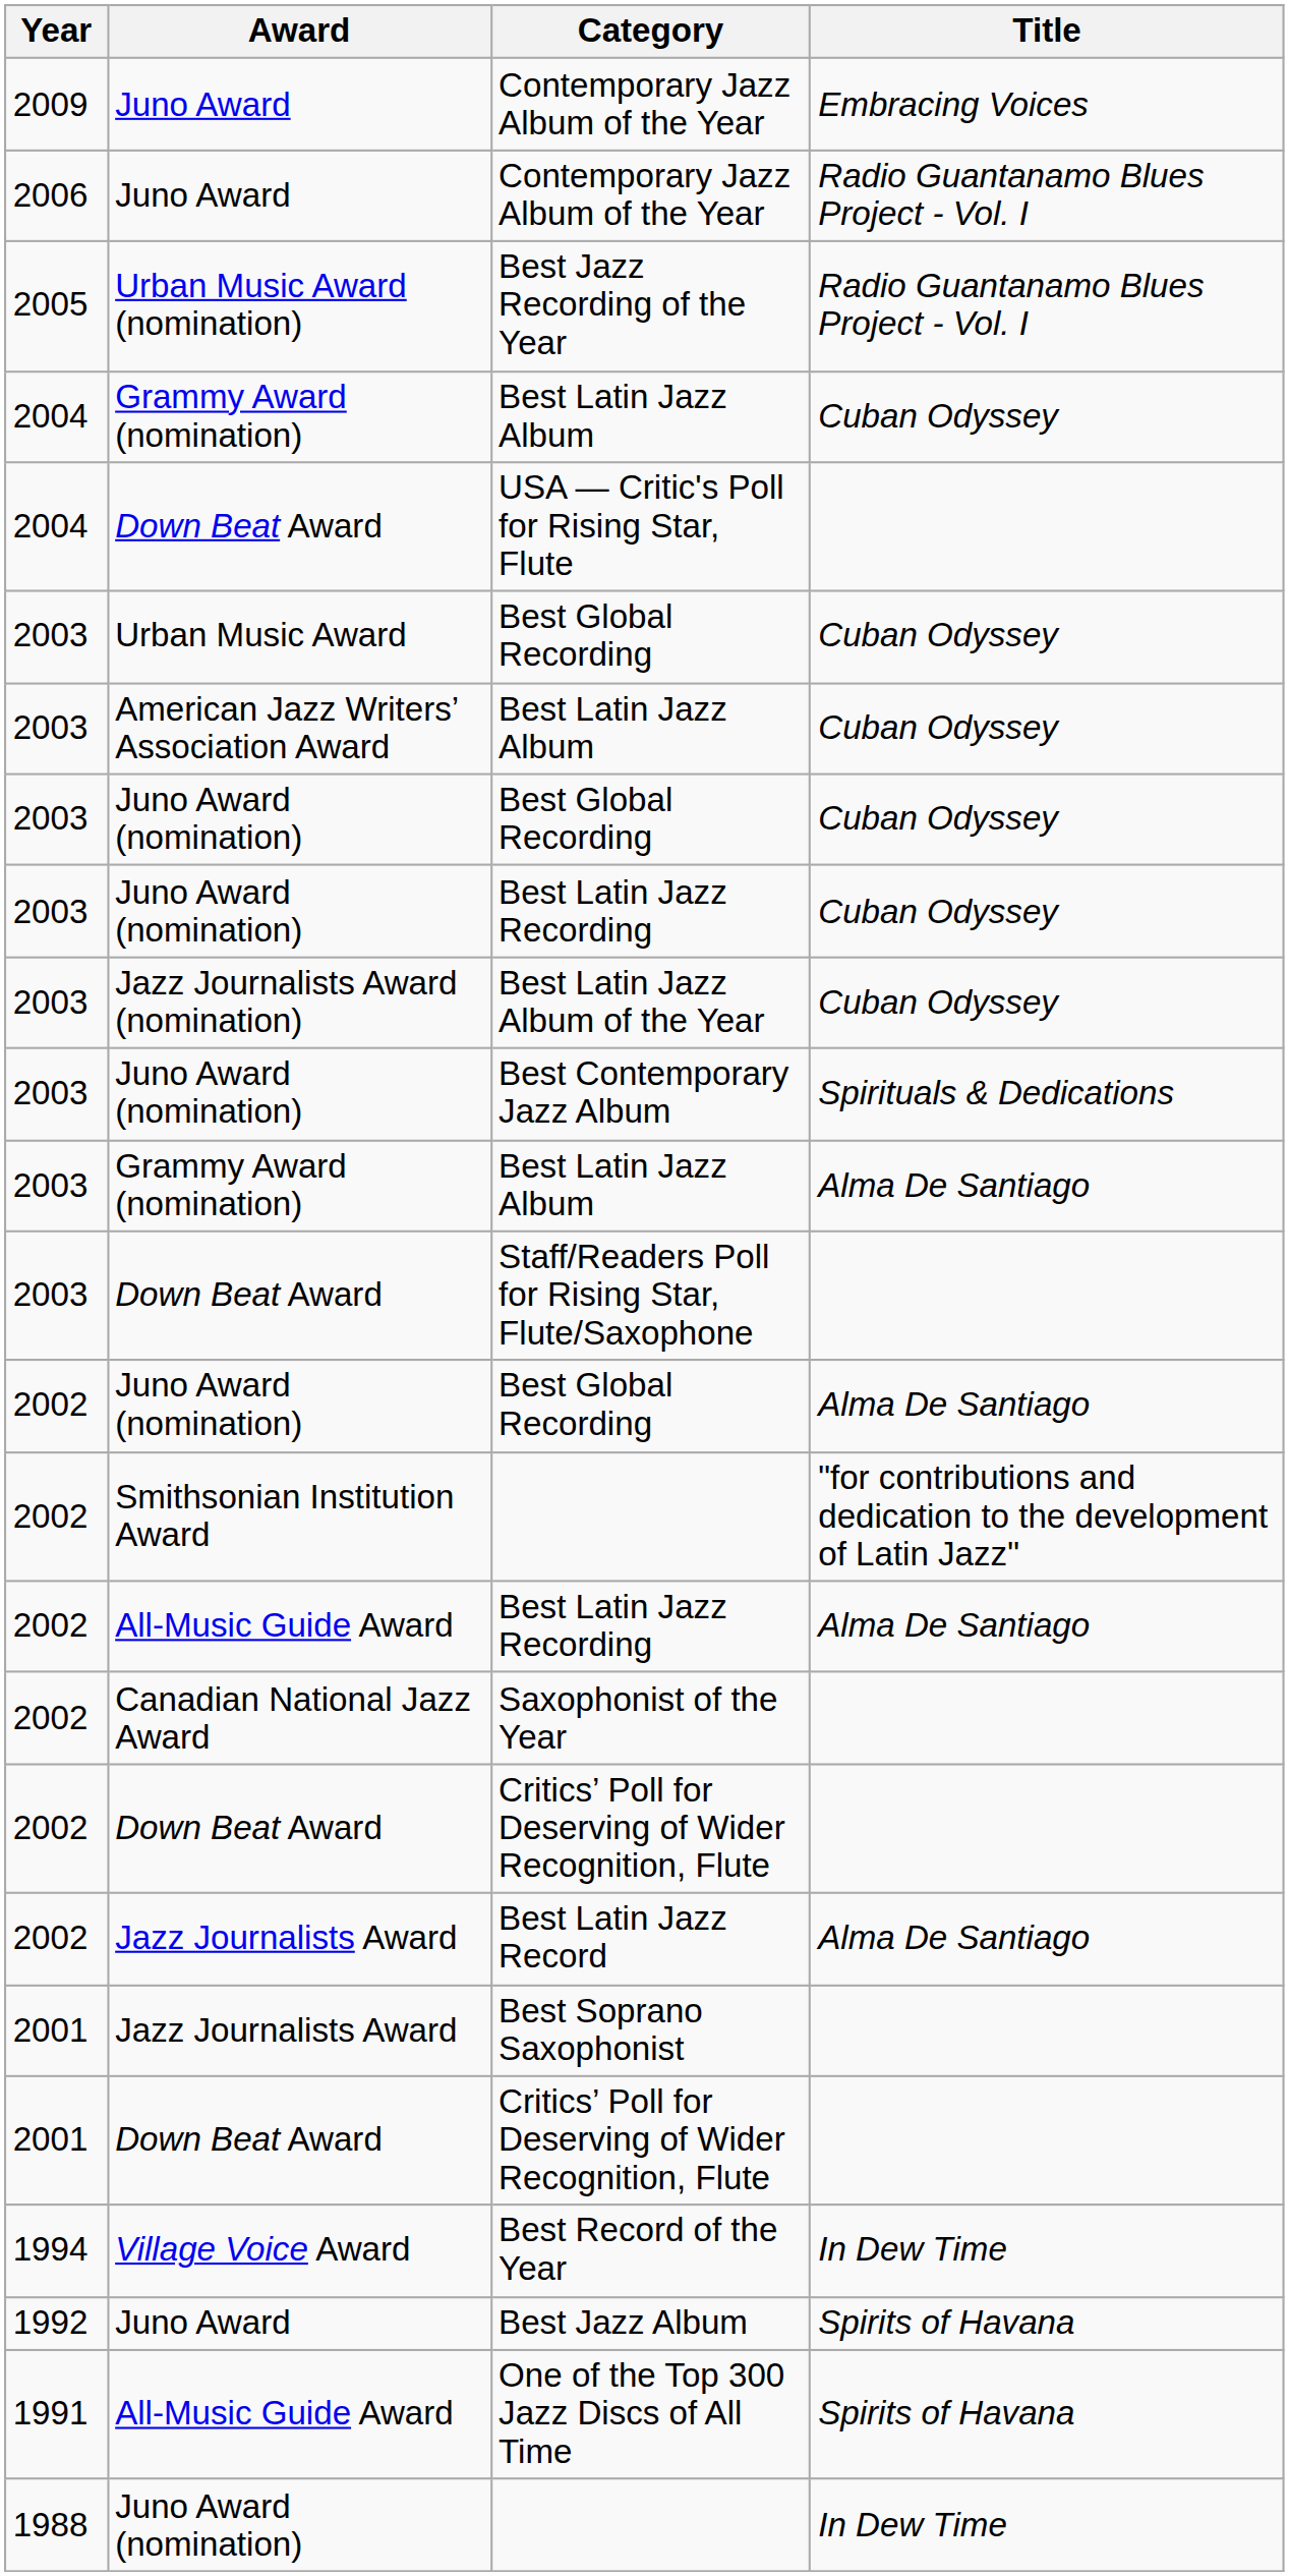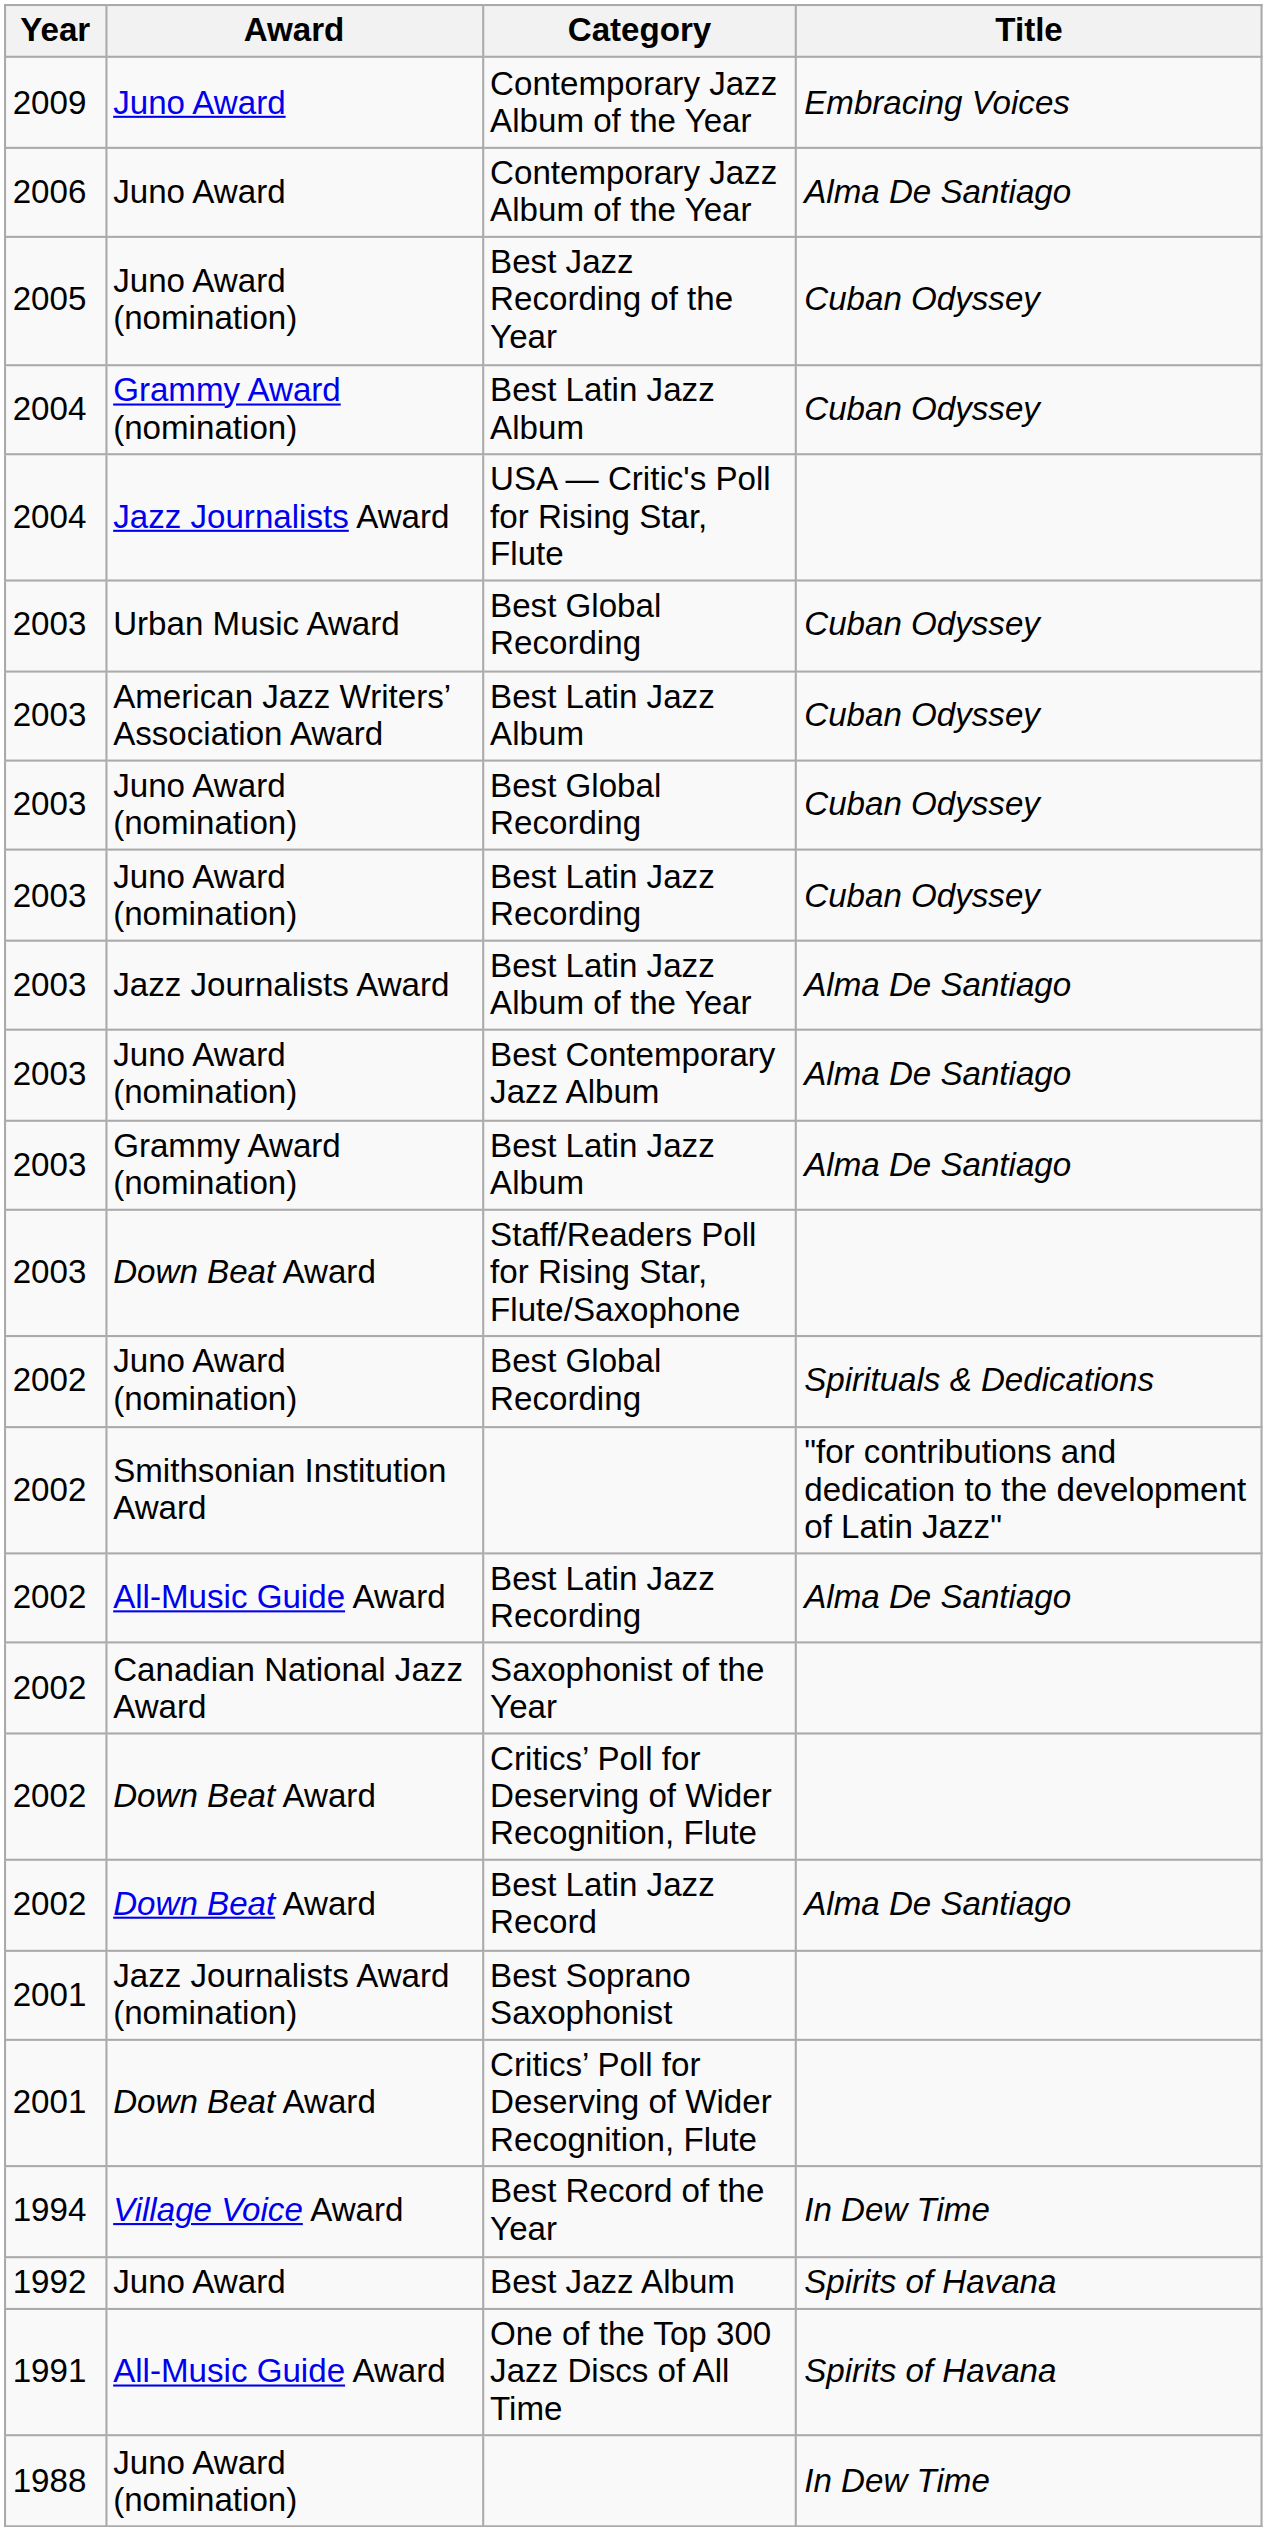2006 / Contemporary Jazz Album of the Year | Title: Radio Guantanamo Blues Project - Vol. I -> Alma De Santiago
Best Jazz Recording of the Year | Award: Urban Music Award (nomination) -> Juno Award (nomination)
Best Jazz Recording of the Year | Title: Radio Guantanamo Blues Project - Vol. I -> Cuban Odyssey
USA — Critic's Poll for Rising Star, Flute | Award: Down Beat Award -> Jazz Journalists Award
Best Latin Jazz Album of the Year | Award: Jazz Journalists Award (nomination) -> Jazz Journalists Award
Best Latin Jazz Album of the Year | Title: Cuban Odyssey -> Alma De Santiago
Best Contemporary Jazz Album | Title: Spirituals & Dedications -> Alma De Santiago
2002 / Best Global Recording | Title: Alma De Santiago -> Spirituals & Dedications
Best Latin Jazz Record | Award: Jazz Journalists Award -> Down Beat Award
Best Soprano Saxophonist | Award: Jazz Journalists Award -> Jazz Journalists Award (nomination)
